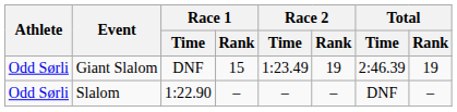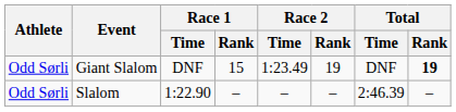Giant Slalom | Total / Time: 2:46.39 -> DNF
Giant Slalom | Total / Rank: normal -> bold
Slalom | Total / Time: DNF -> 2:46.39
